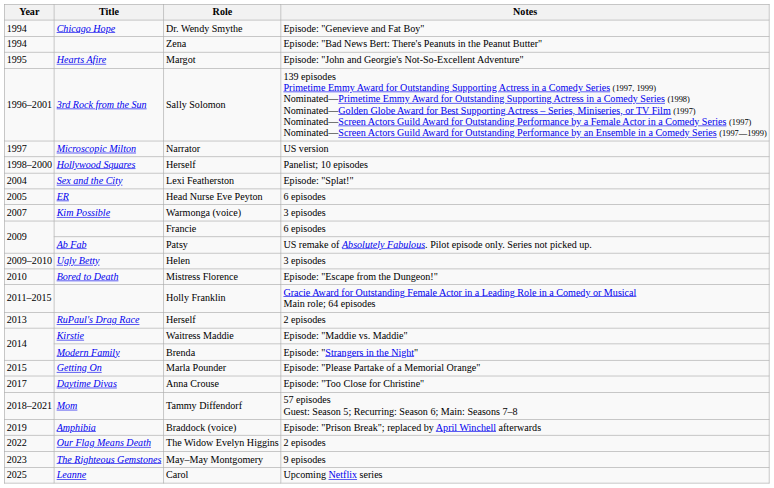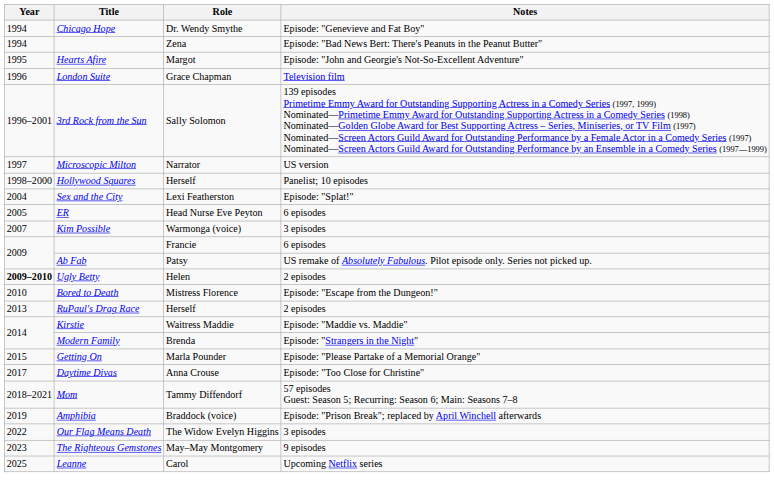+ row: 1996 | London Suite | Grace Chapman | Television film
Helen | Year: normal -> bold
Helen | Notes: 3 episodes -> 2 episodes
- row: 2011–2015 | Holly Franklin | Gracie Award for Outstanding Female Actor in a Leading Role in a Comedy or Musical Main role; 64 episodes
The Widow Evelyn Higgins | Notes: 2 episodes -> 3 episodes
